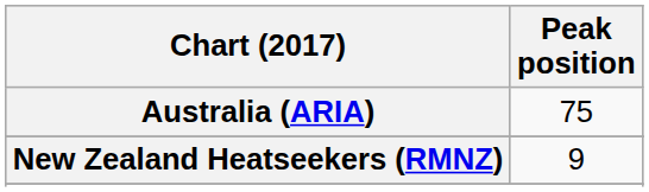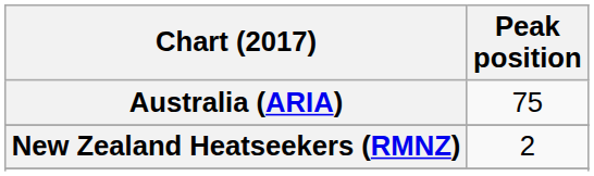New Zealand Heatseekers (RMNZ) | Peak position: 9 -> 2
